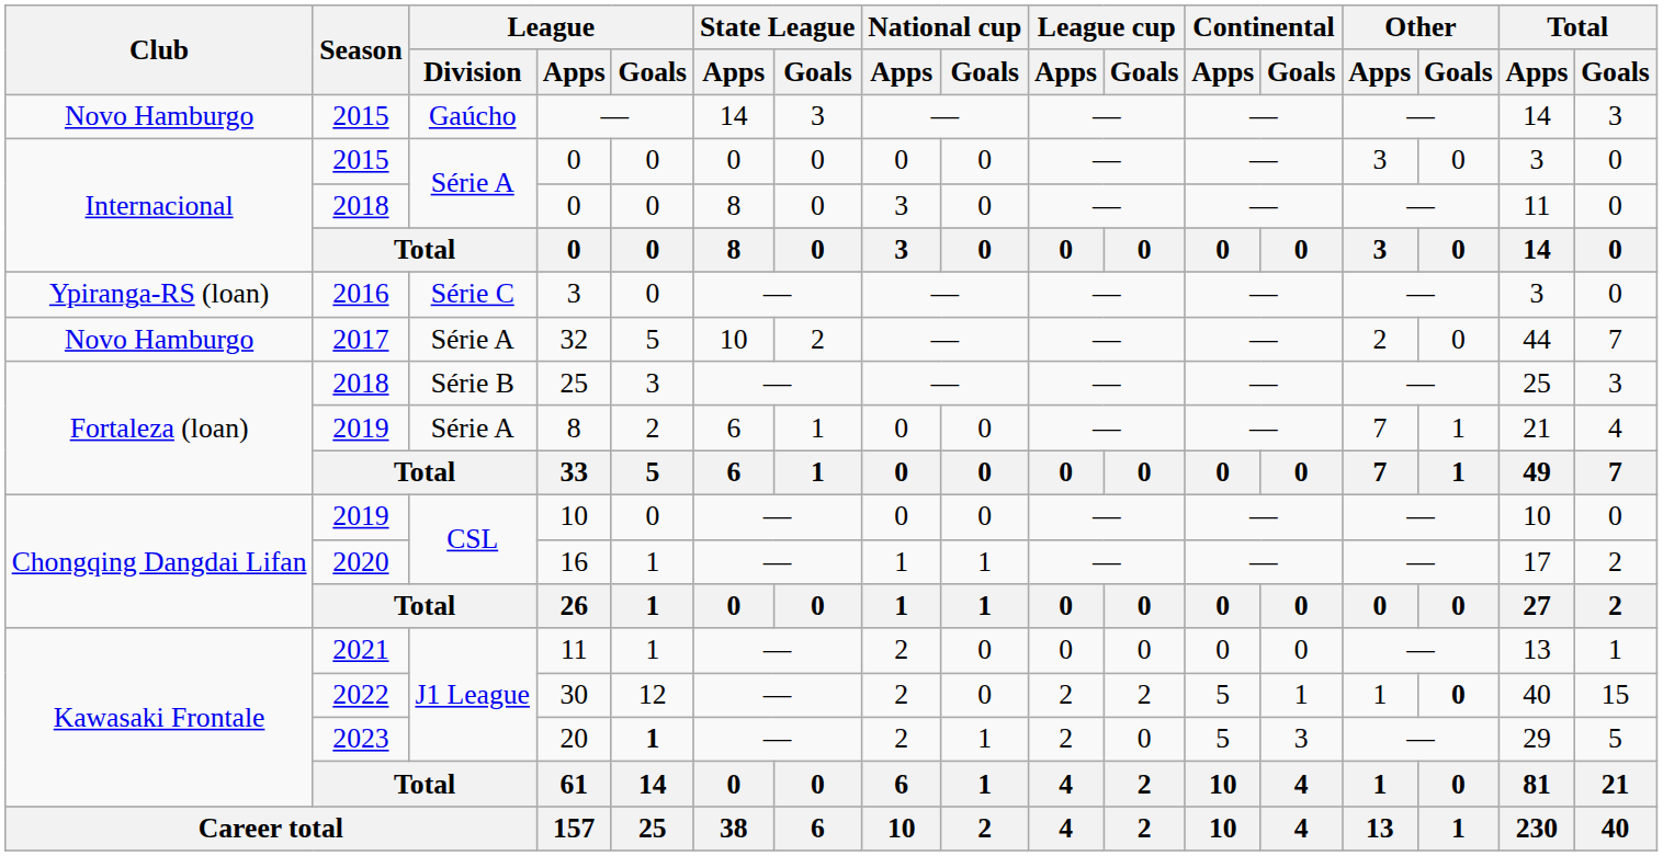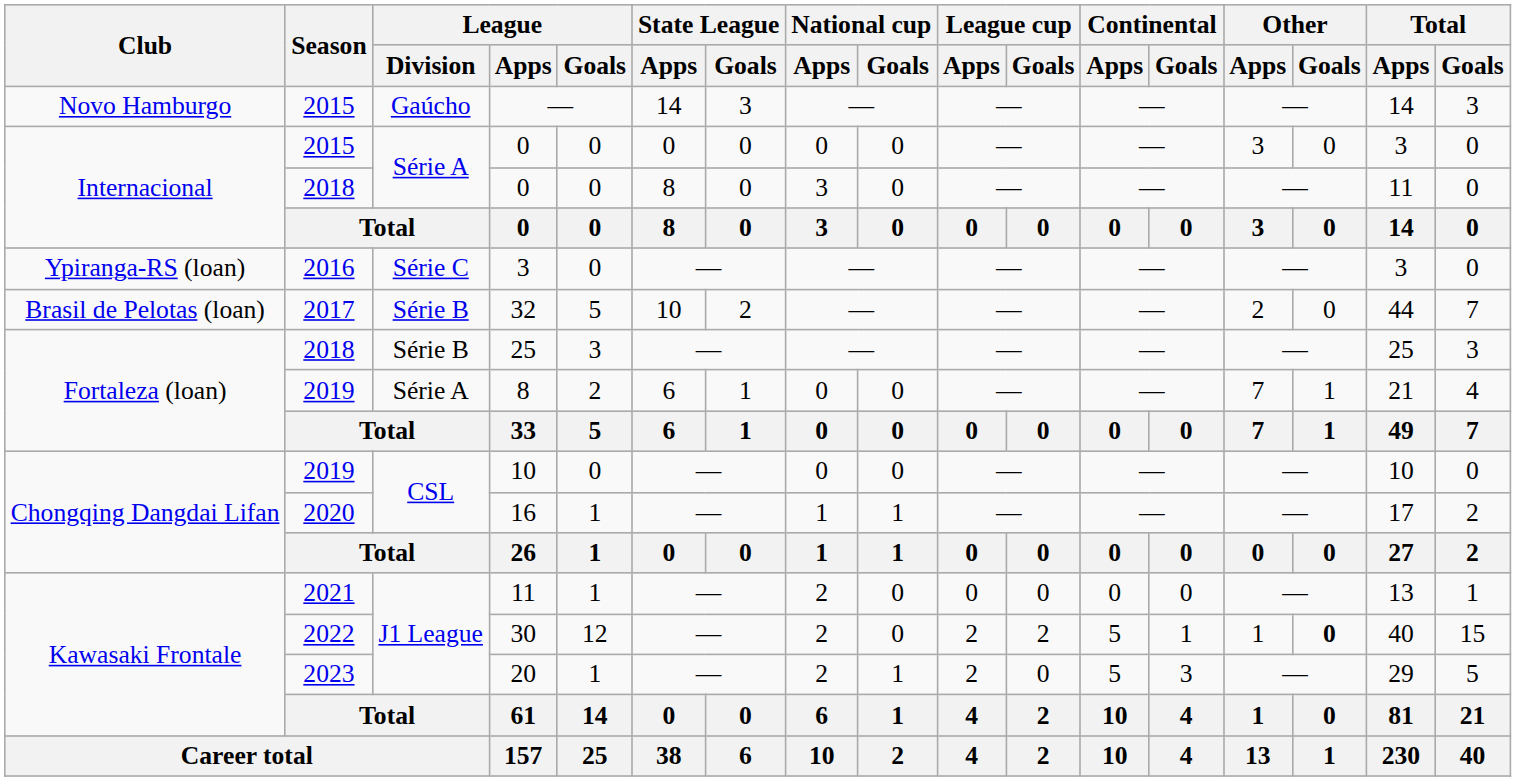32 | Club: Novo Hamburgo -> Brasil de Pelotas (loan)
32 | League / Division: Série A -> Série B
20 | League / Goals: bold -> normal
